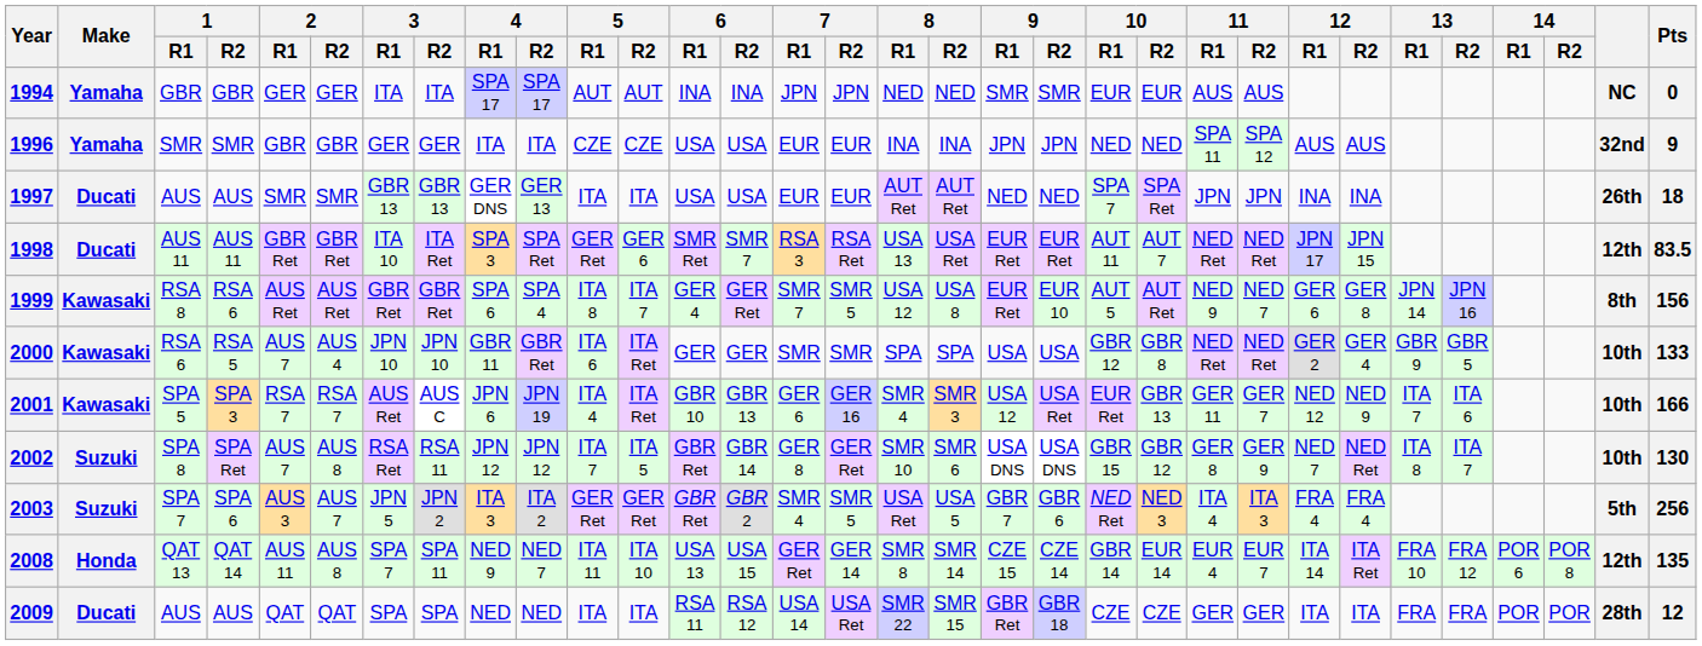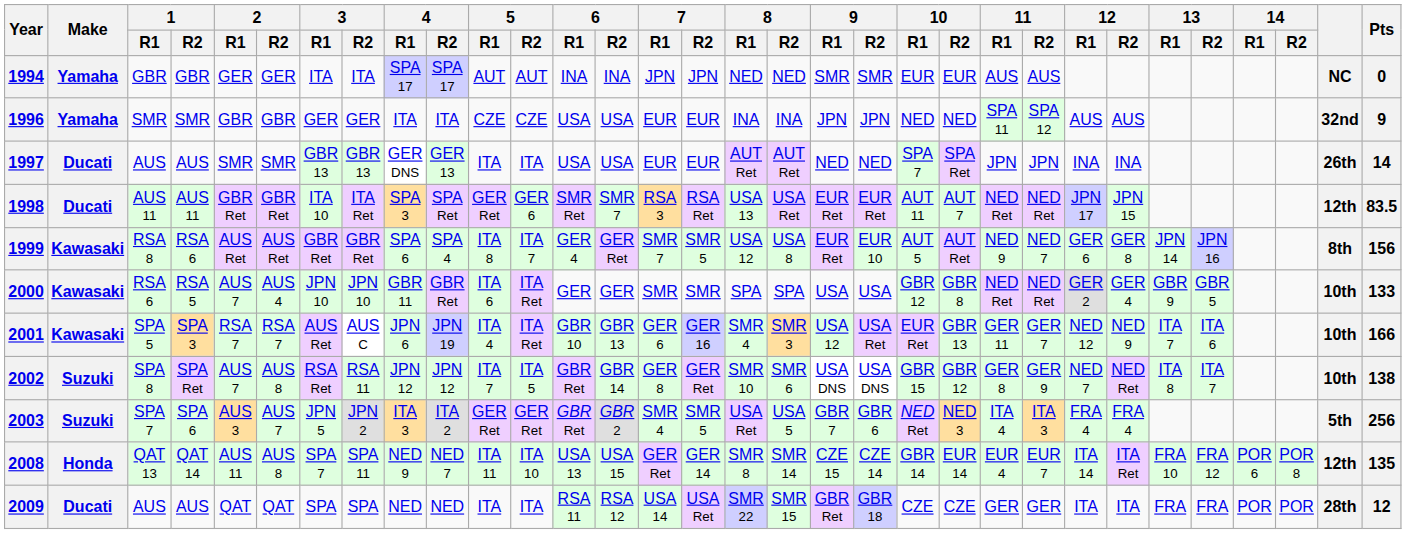1997 | Pts: 18 -> 14
2002 | Pts: 130 -> 138
